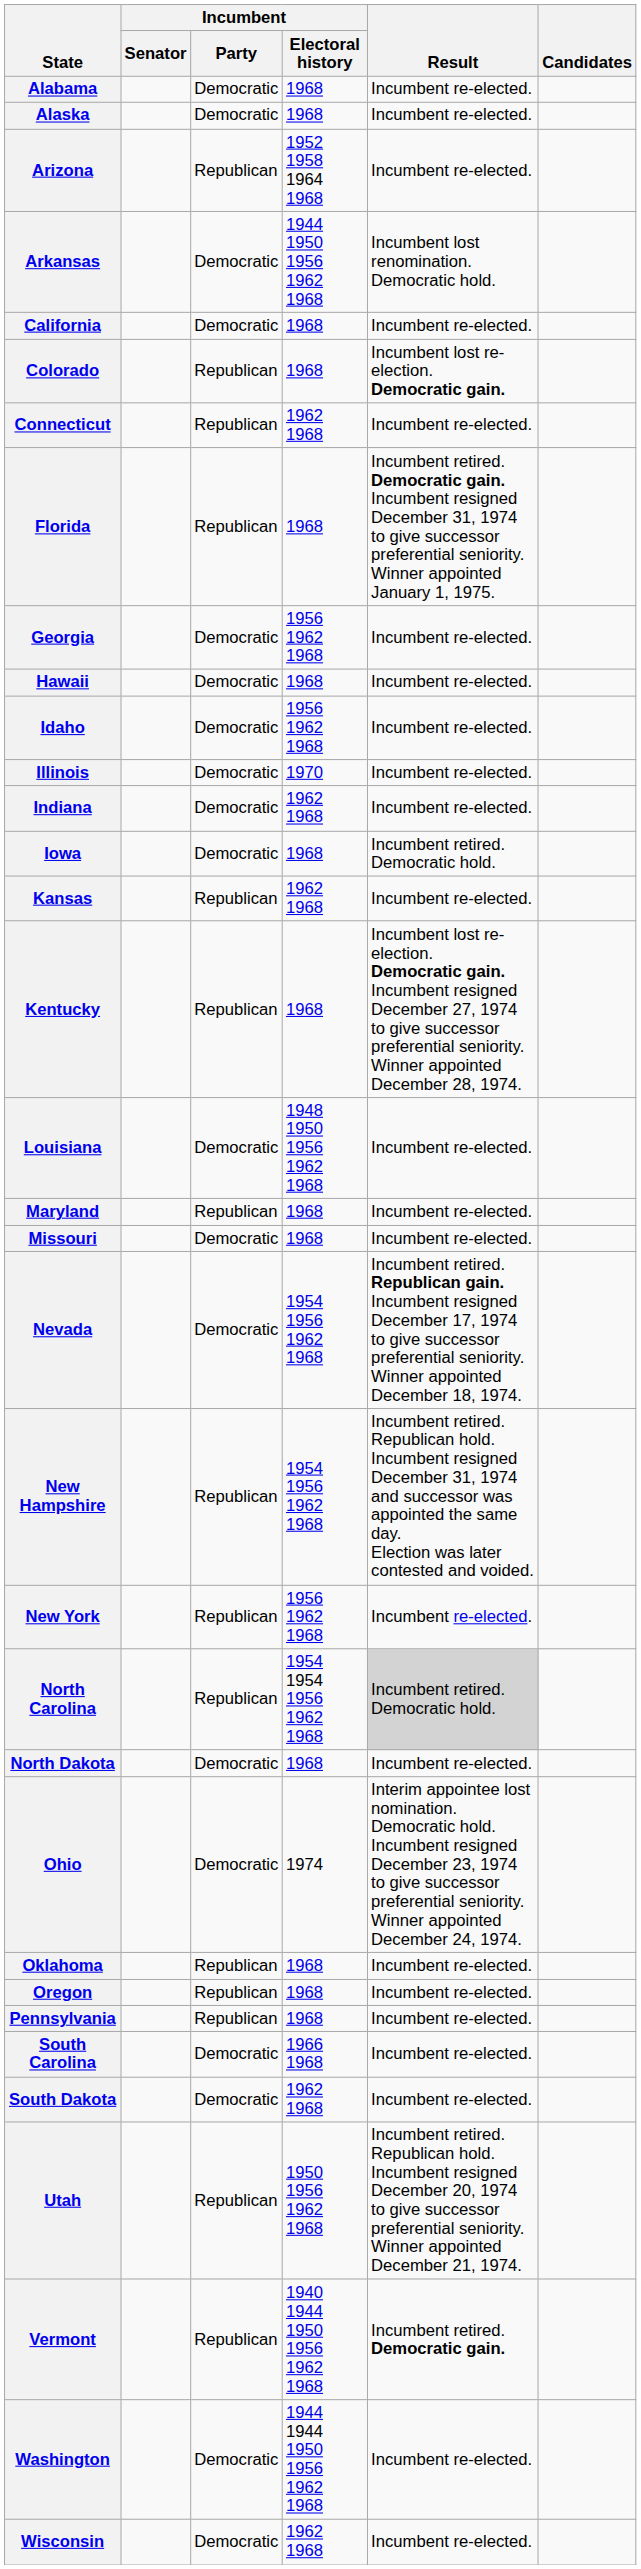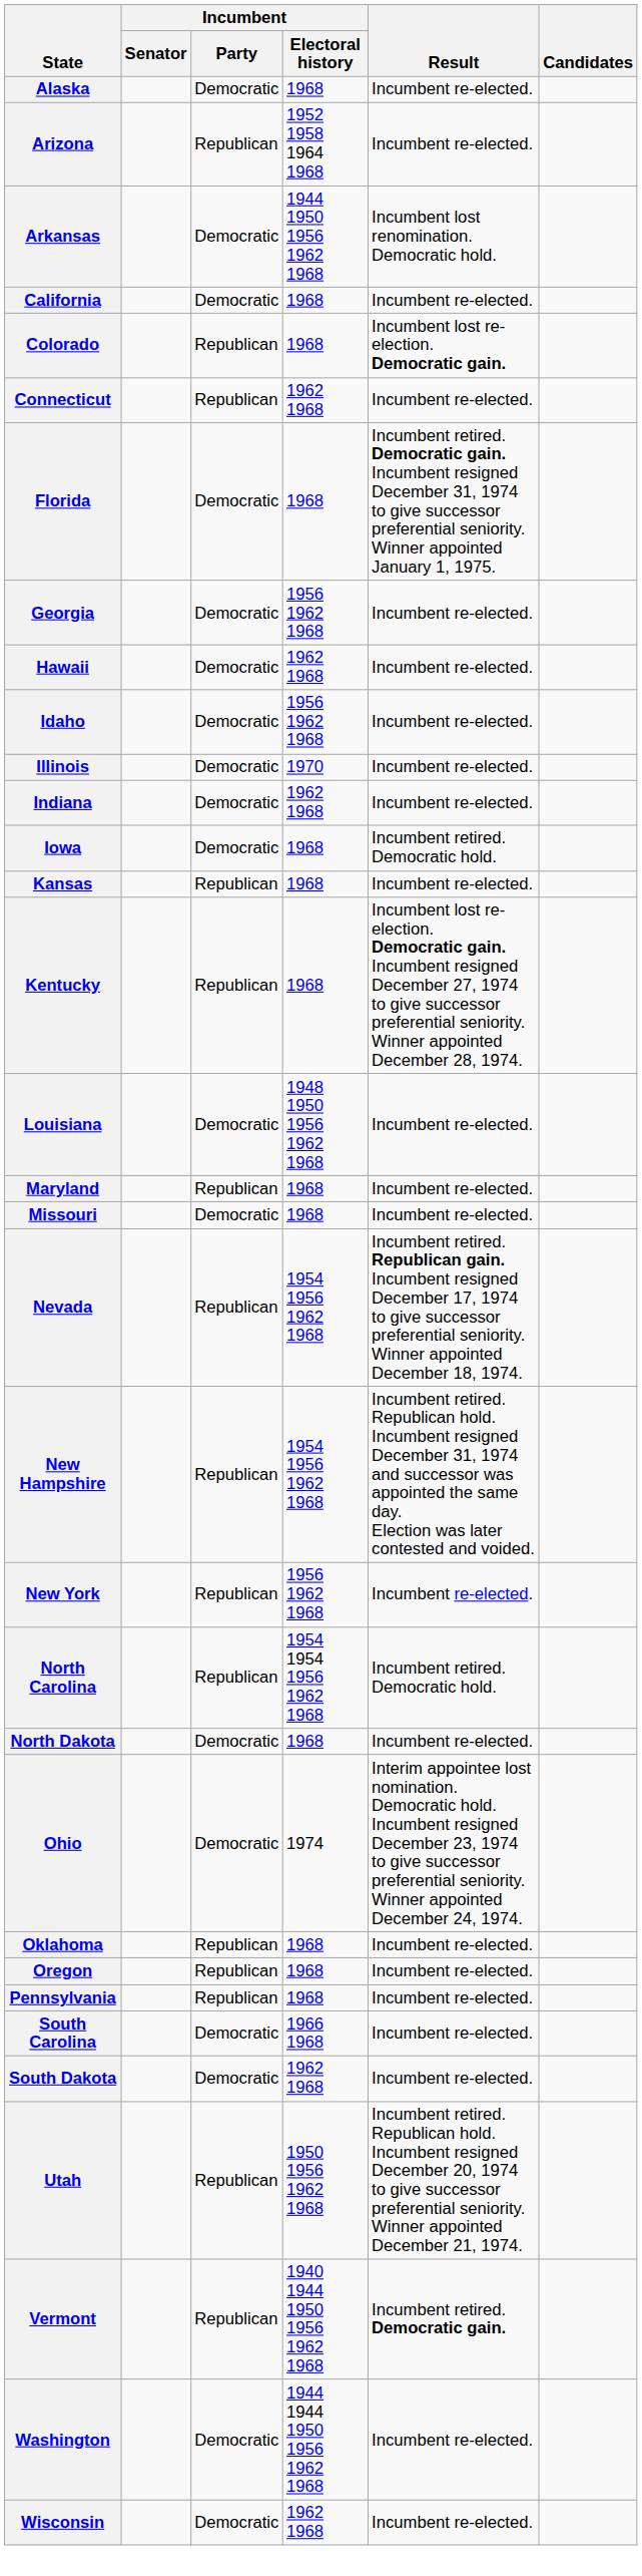- row: Alabama | Democratic | 1968 | Incumbent re-elected.
Florida | Incumbent / Party: Republican -> Democratic
Hawaii | Incumbent / Electoral history: 1968 -> 1962 1968
Kansas | Incumbent / Electoral history: 1962 1968 -> 1968
Nevada | Incumbent / Party: Democratic -> Republican
North Carolina | Result: lightgrey background -> no background
